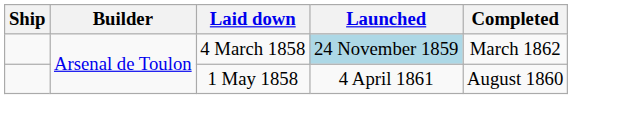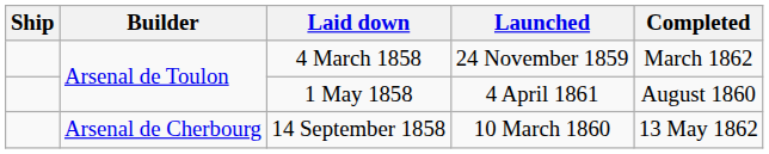4 March 1858 | Launched: lightblue background -> no background
+ row: Arsenal de Cherbourg | 14 September 1858 | 10 March 1860 | 13 May 1862
